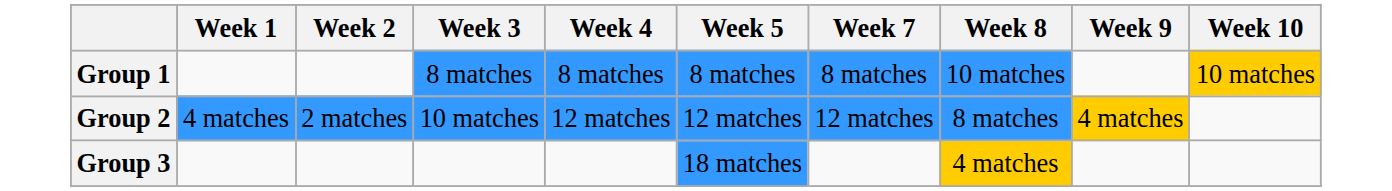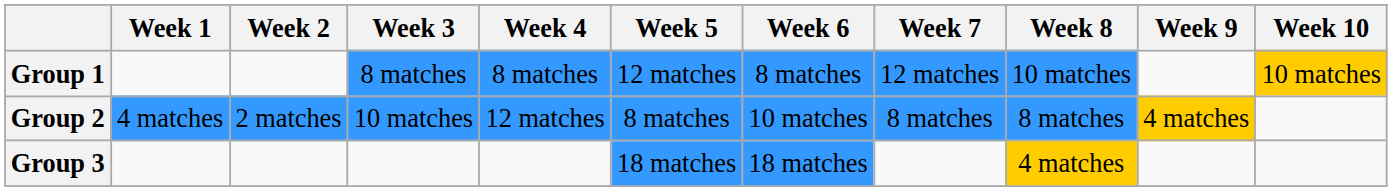+ column: Week 6 | 8 matches | 10 matches | 18 matches
Group 1 | Week 5: 8 matches -> 12 matches
Group 1 | Week 7: 8 matches -> 12 matches
Group 2 | Week 5: 12 matches -> 8 matches
Group 2 | Week 7: 12 matches -> 8 matches
